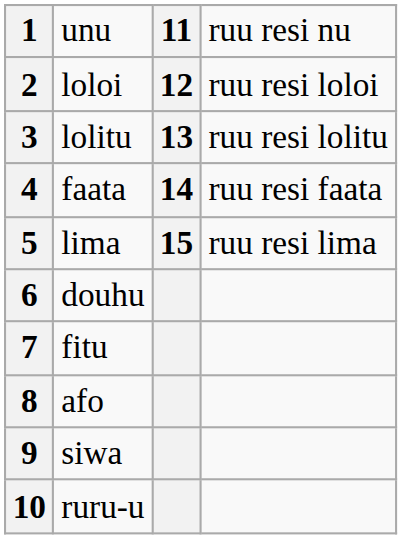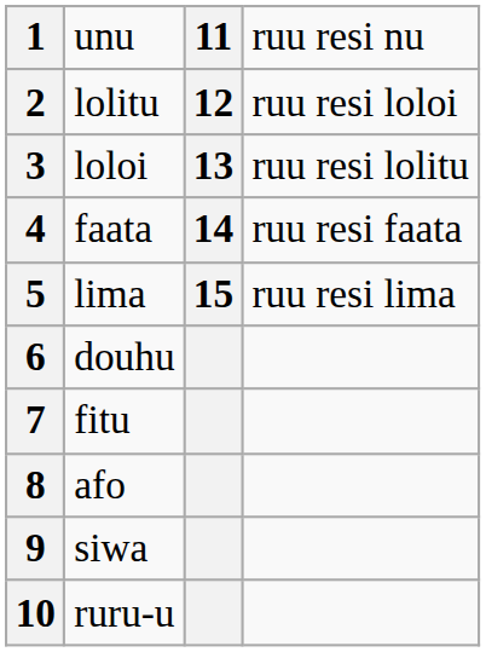2 | column 2: loloi -> lolitu
3 | column 2: lolitu -> loloi
